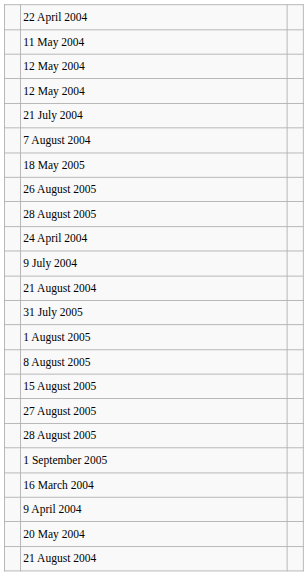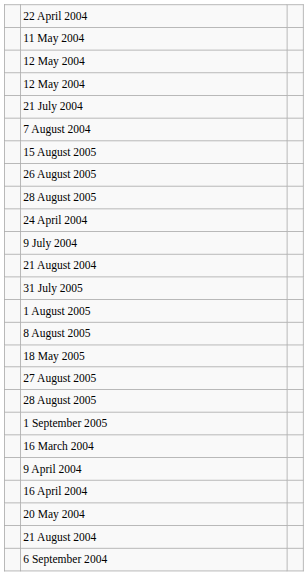rows swapped: 18 May 2005 <-> 15 August 2005
+ row: 16 April 2004
+ row: 6 September 2004
